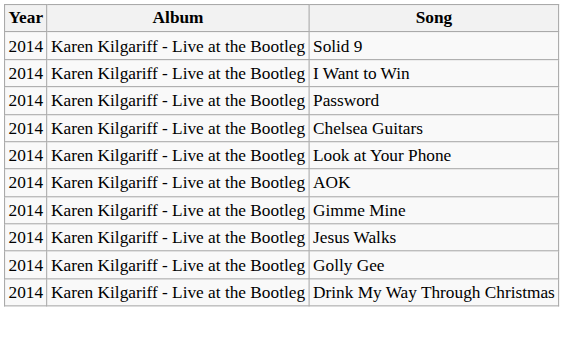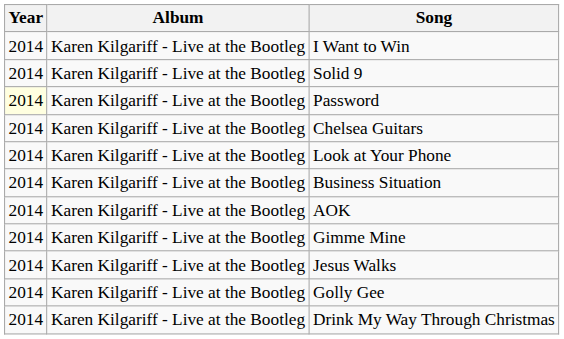rows swapped: I Want to Win <-> Solid 9
Password | Year: no background -> lightyellow background
+ row: 2014 | Karen Kilgariff - Live at the Bootleg | Business Situation
